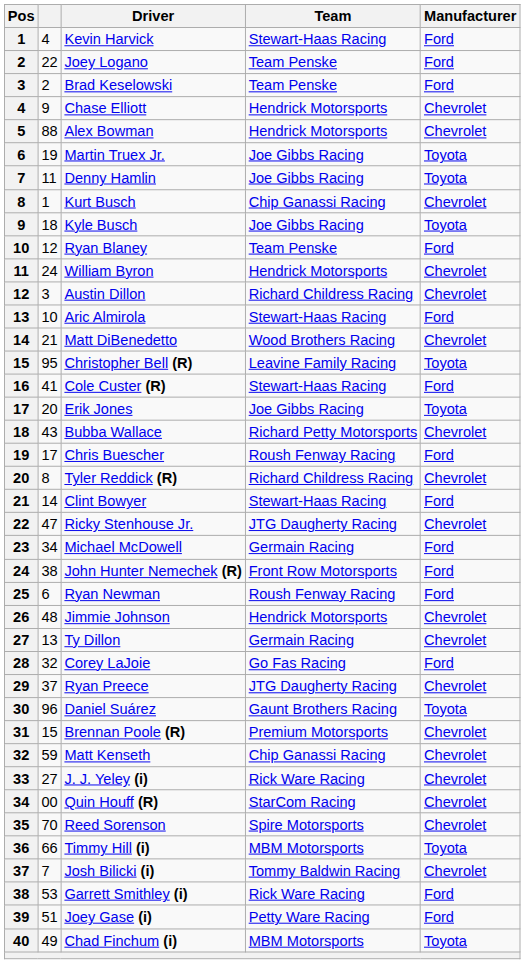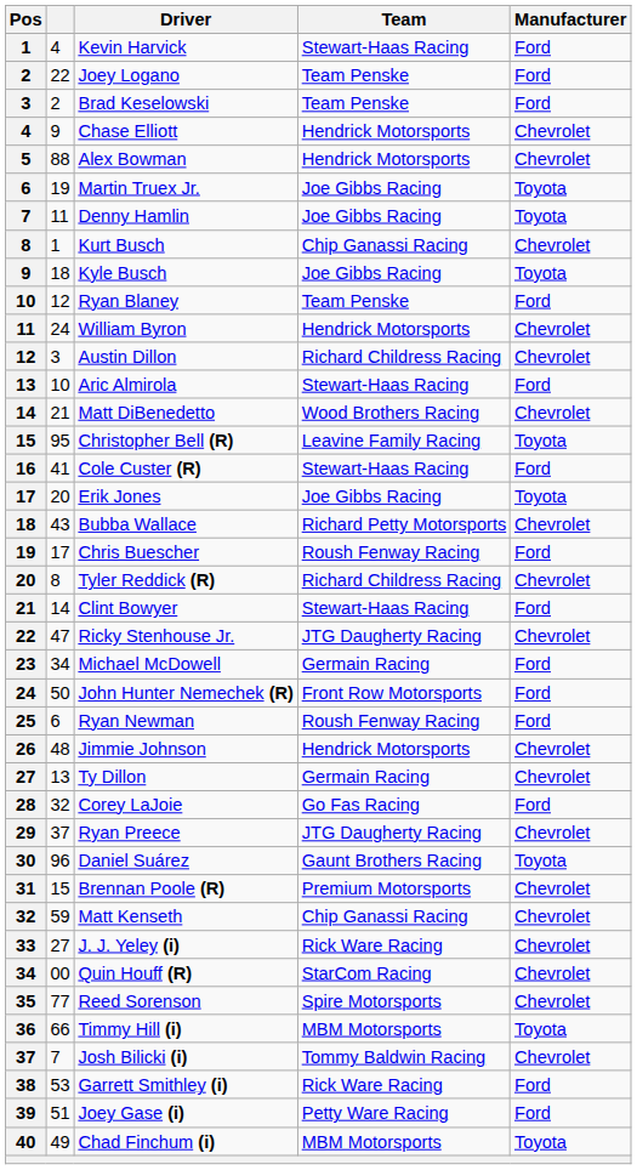John Hunter Nemechek (R) | column 2: 38 -> 50
Reed Sorenson | column 2: 70 -> 77
